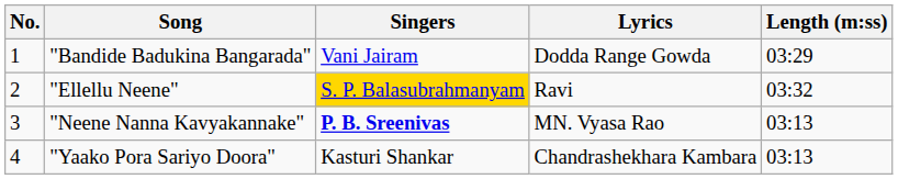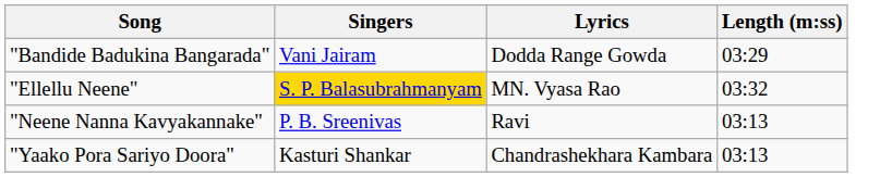- column: No. | 1 | 2 | 3 | 4
"Ellellu Neene" | Lyrics: Ravi -> MN. Vyasa Rao
"Neene Nanna Kavyakannake" | Singers: bold -> normal
"Neene Nanna Kavyakannake" | Lyrics: MN. Vyasa Rao -> Ravi
